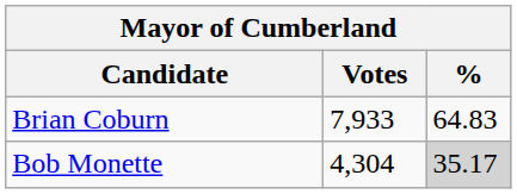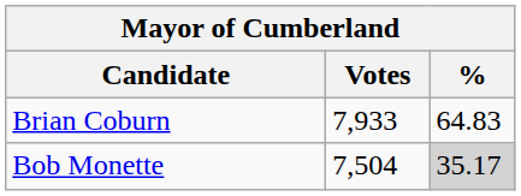Bob Monette | Votes: 4,304 -> 7,504
